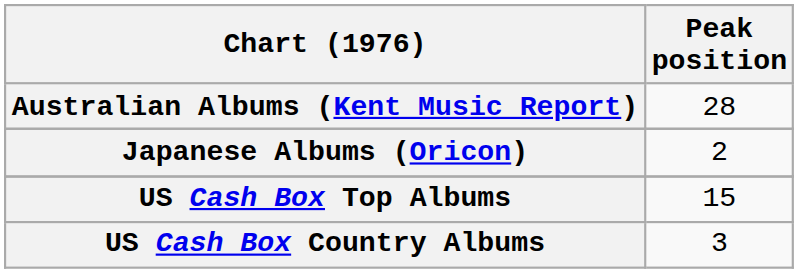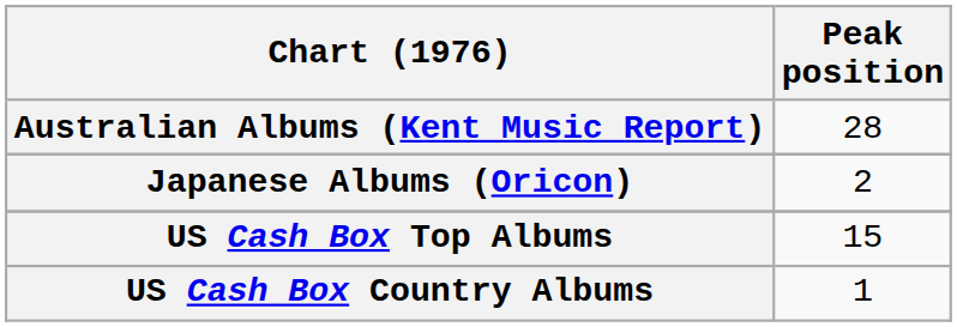US Cash Box Country Albums | Peak position: 3 -> 1
